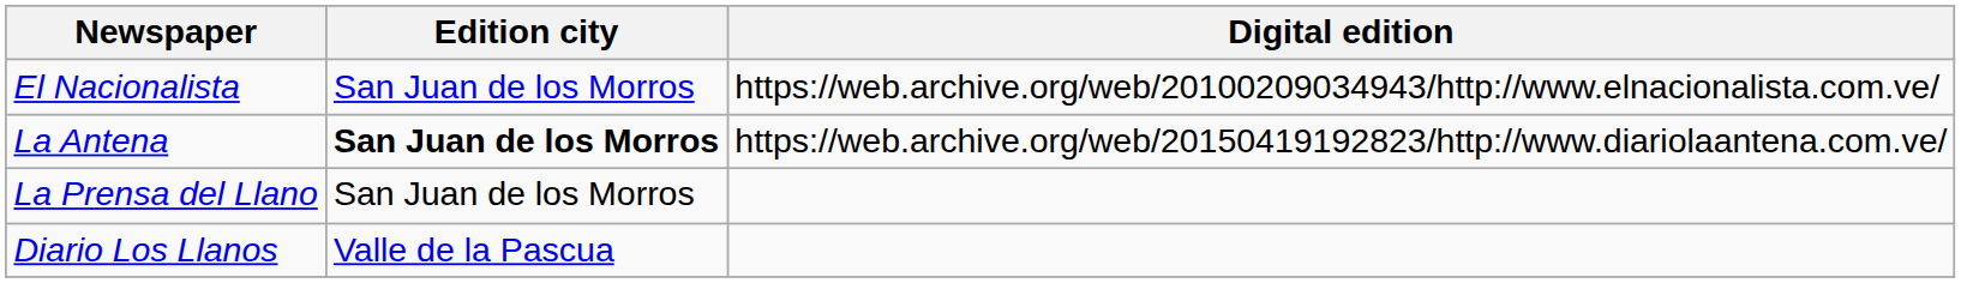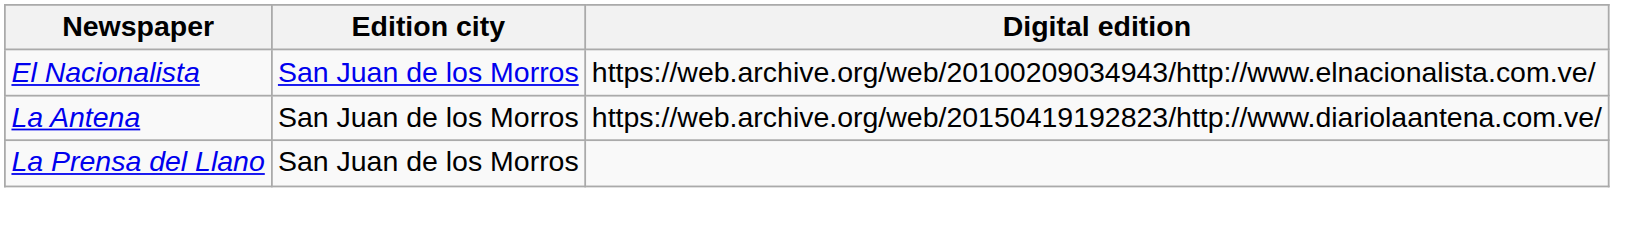La Antena | Edition city: bold -> normal
- row: Diario Los Llanos | Valle de la Pascua
